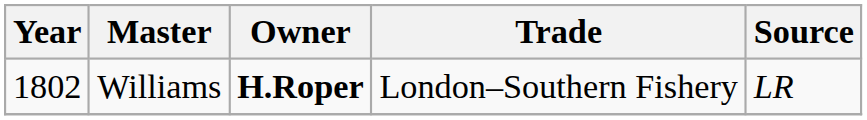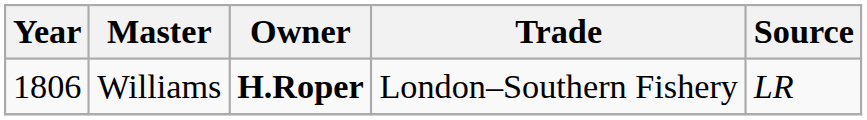Williams | Year: 1802 -> 1806
